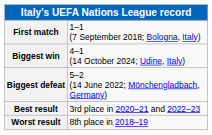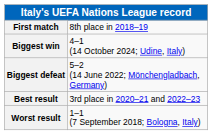First match | column 2: 1–1 (7 September 2018; Bologna, Italy) -> 8th place in 2018–19
Worst result | column 2: 8th place in 2018–19 -> 1–1 (7 September 2018; Bologna, Italy)
